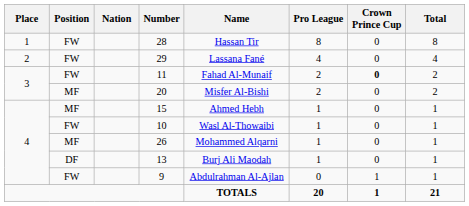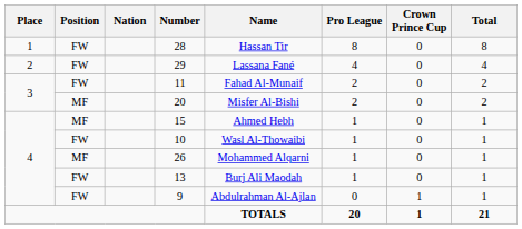11 | Crown Prince Cup: bold -> normal
13 | Position: DF -> FW
